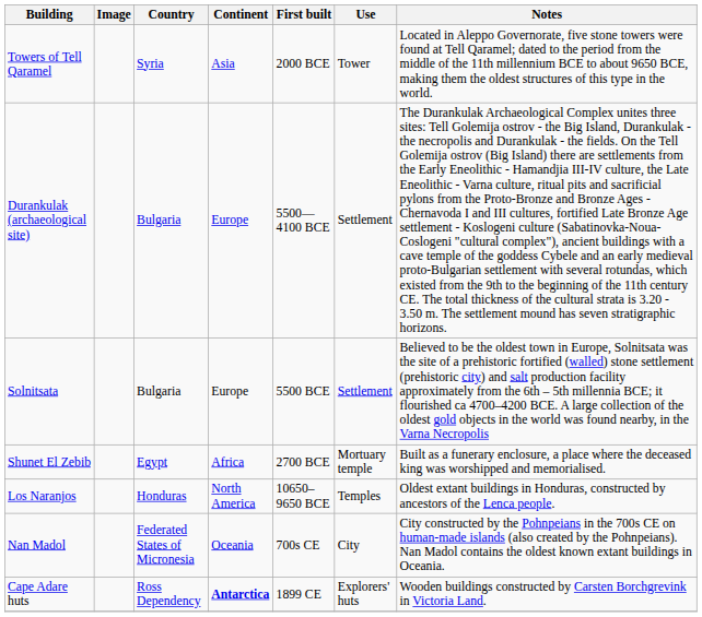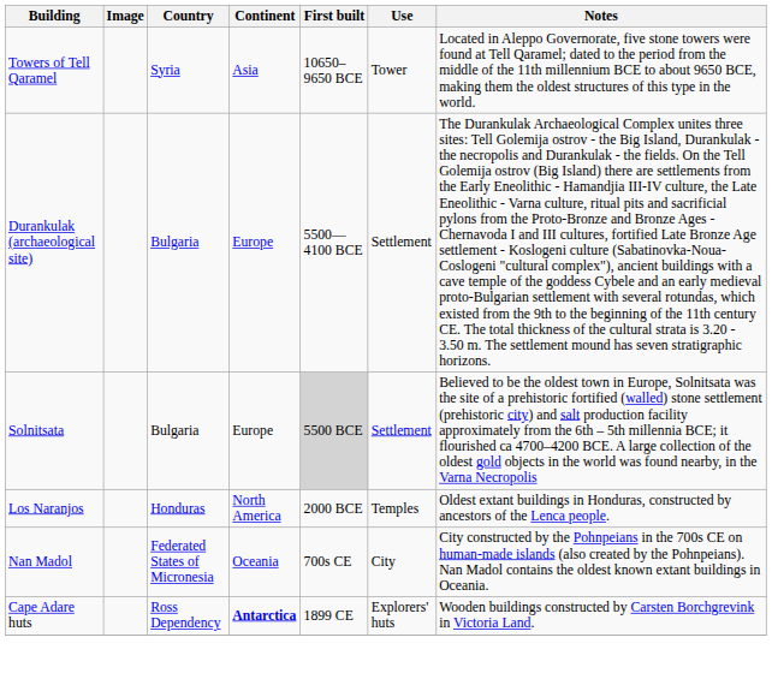Towers of Tell Qaramel | First built: 2000 BCE -> 10650–9650 BCE
Solnitsata | First built: no background -> lightgrey background
- row: Shunet El Zebib | Egypt | Africa | 2700 BCE | Mortuary temple | Built as a funerary enclosure, a place where the deceased king was worshipped and memorialised.
Los Naranjos | First built: 10650–9650 BCE -> 2000 BCE
